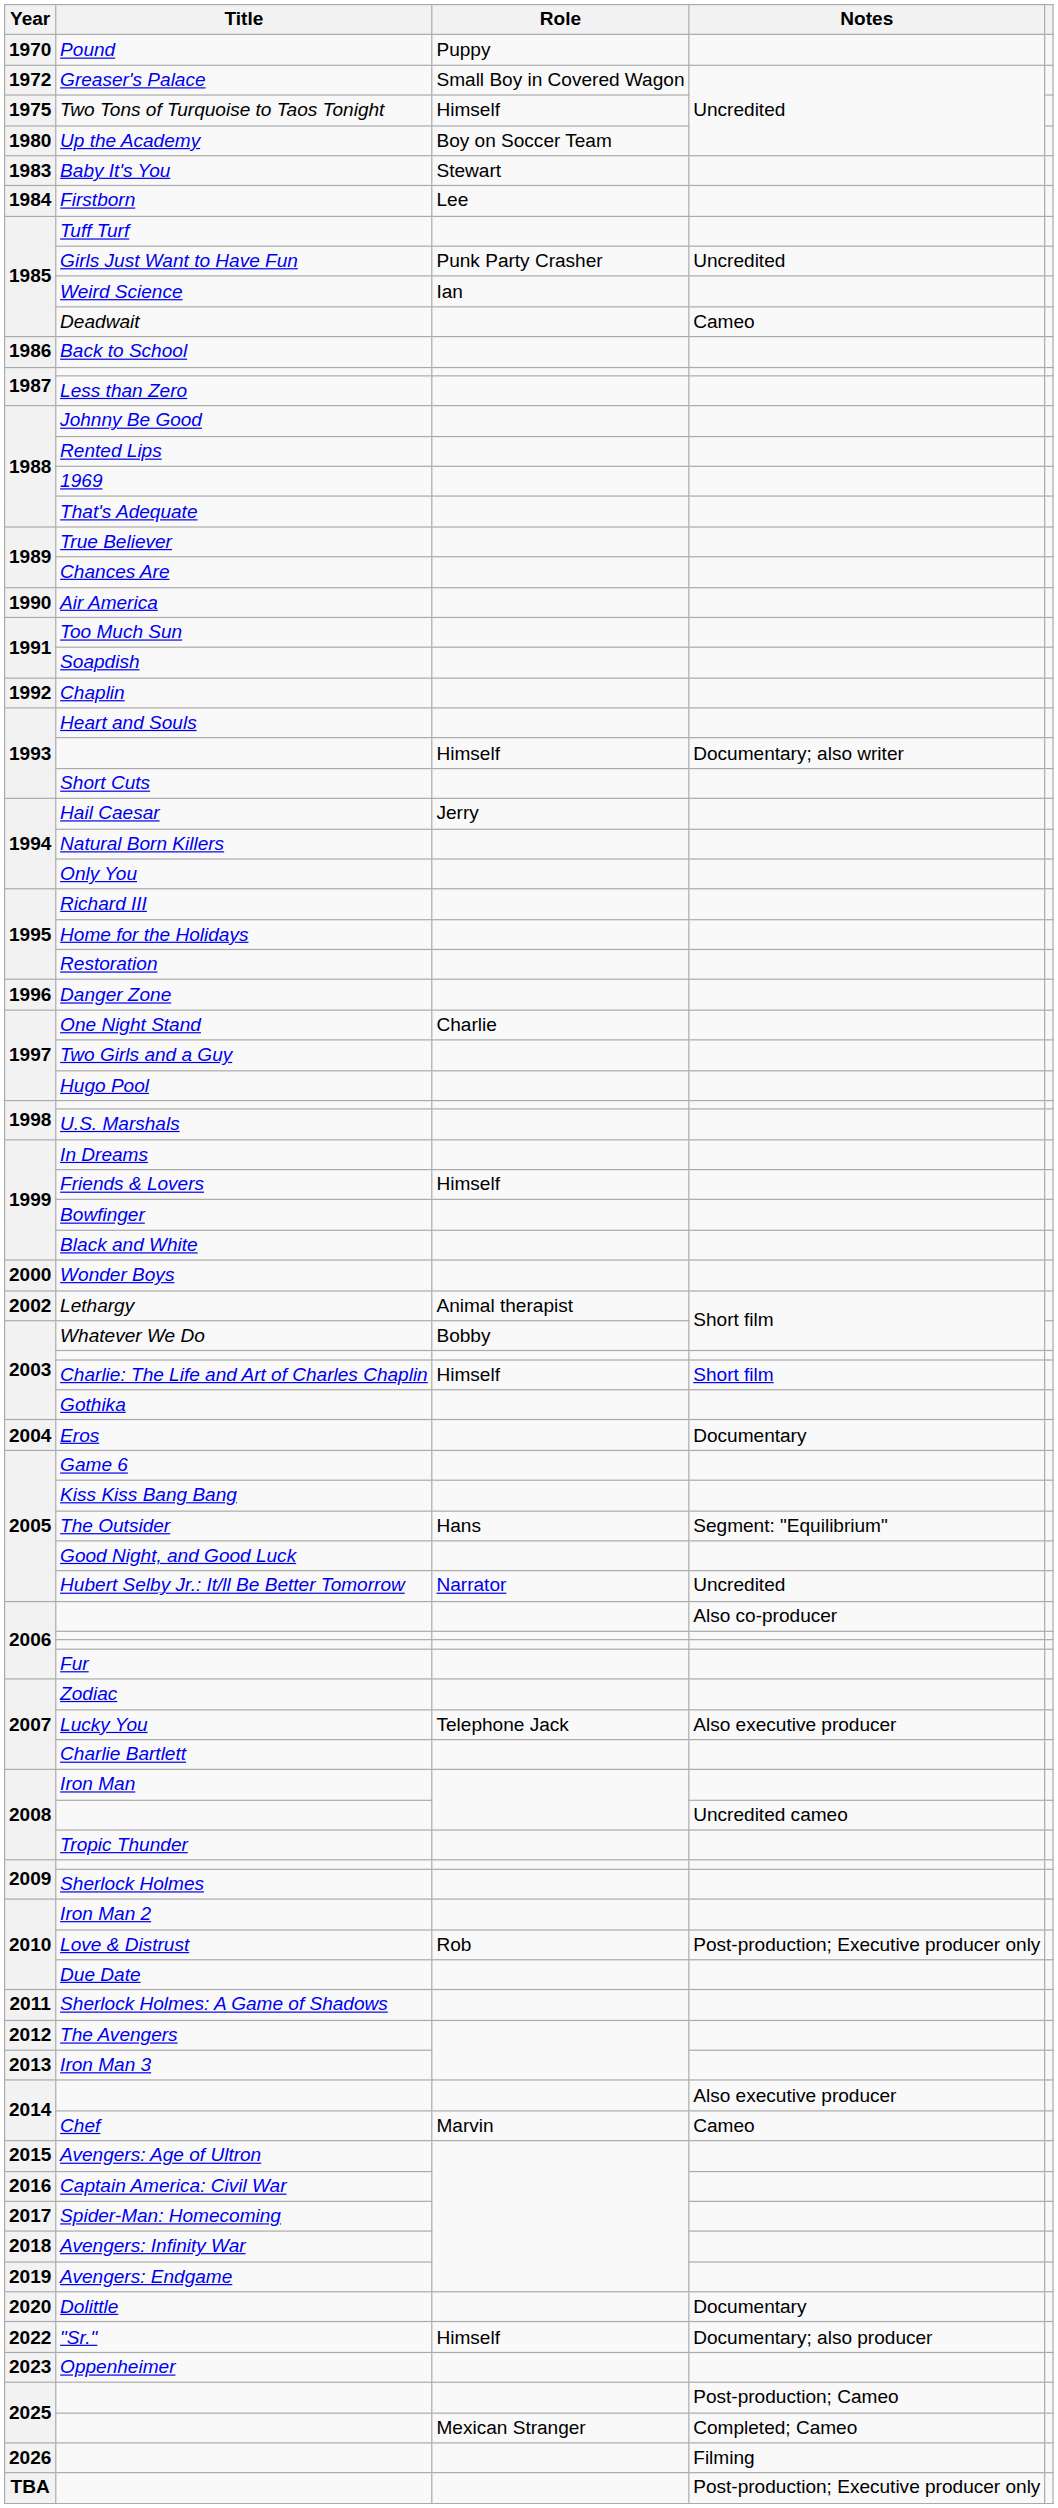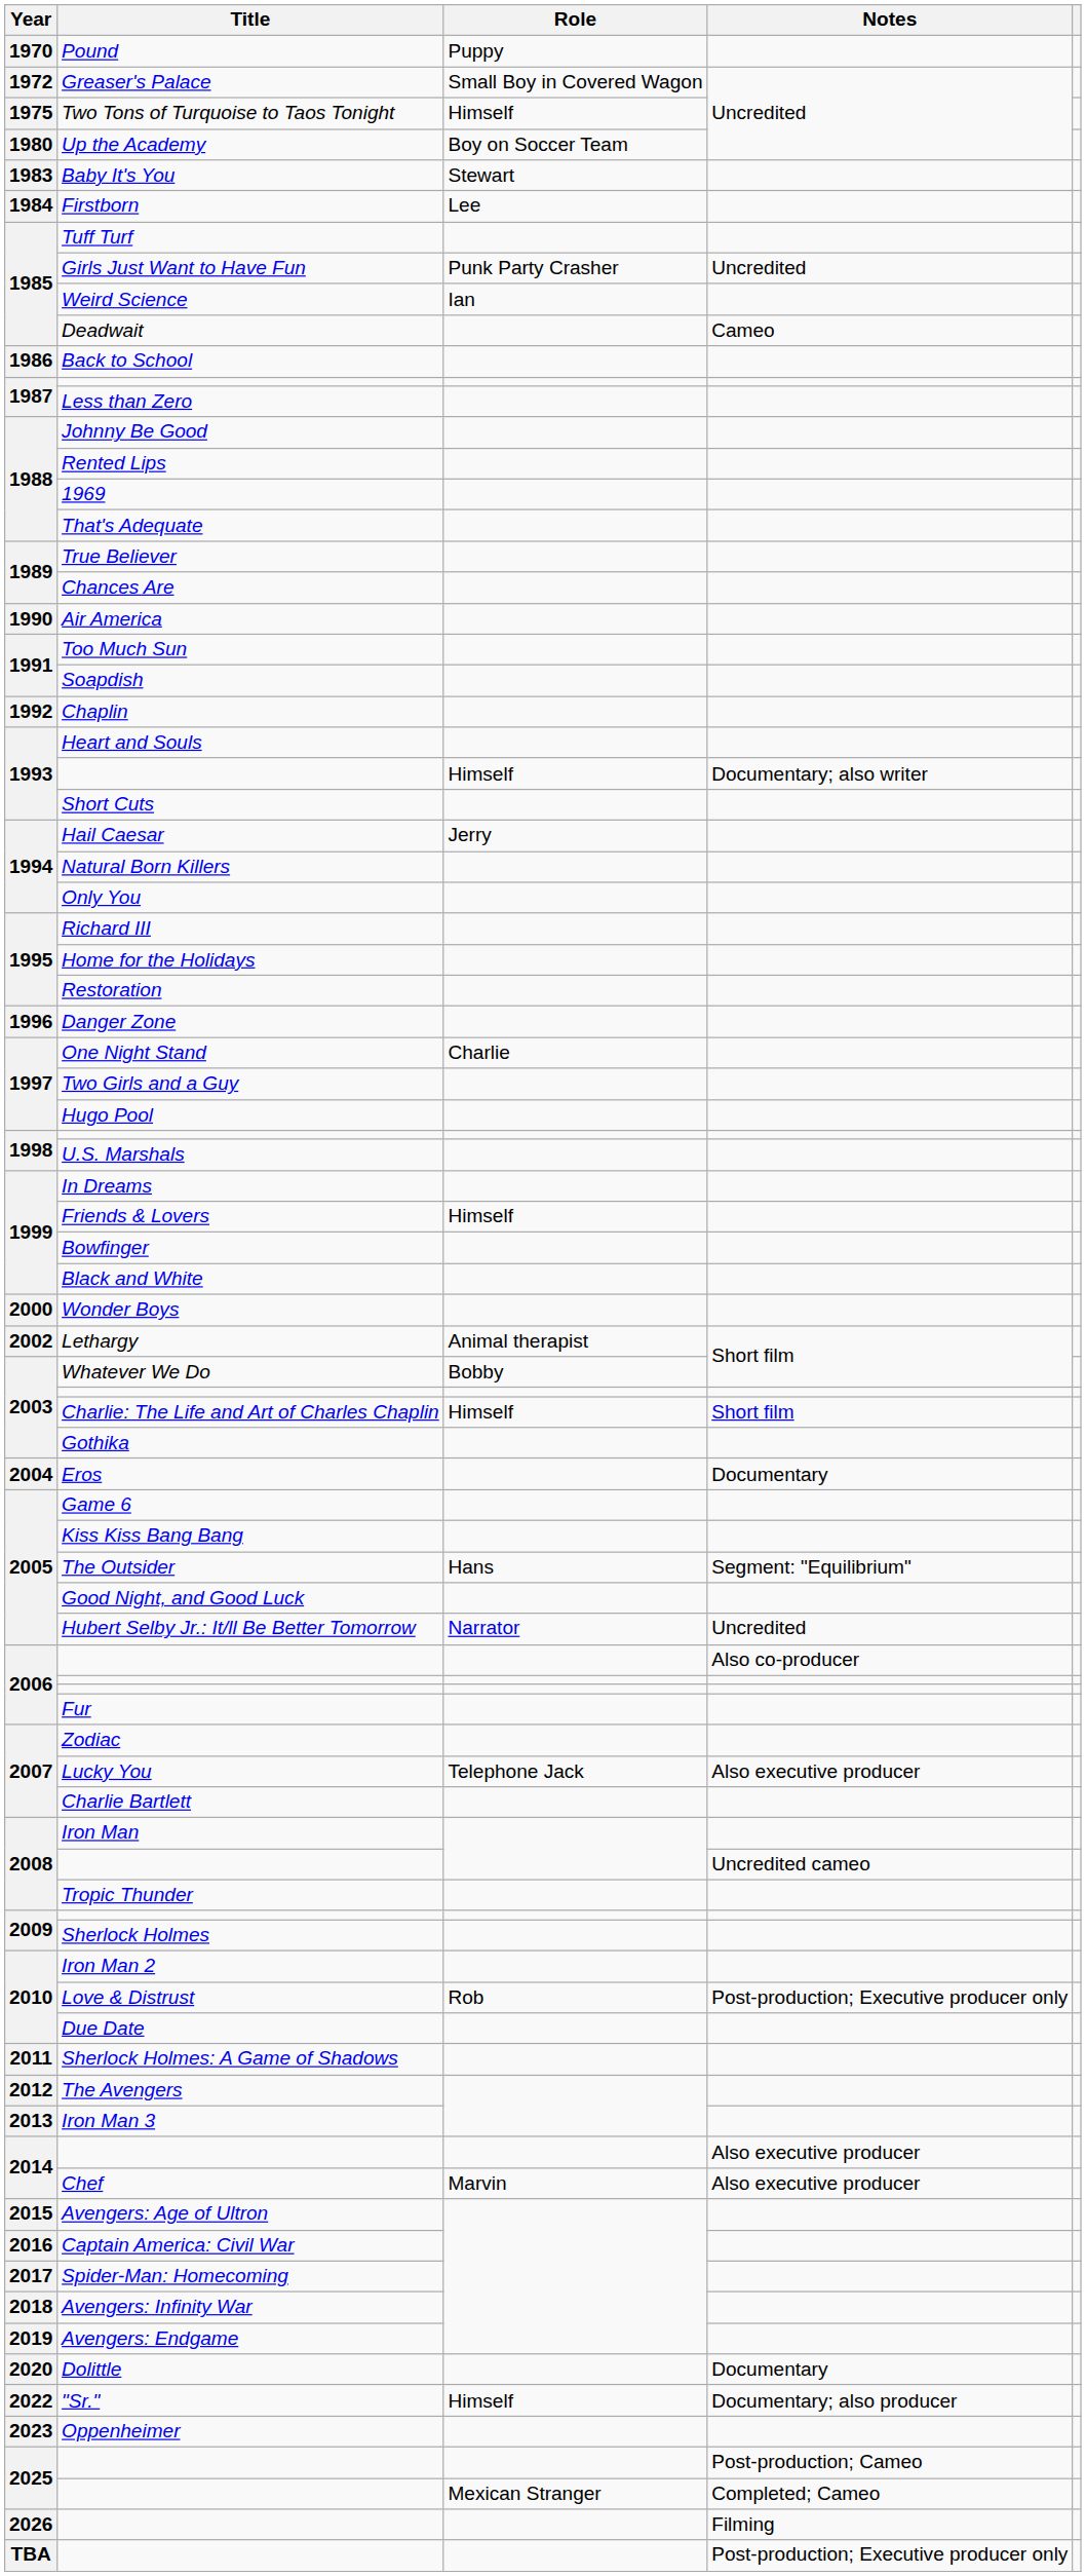Chef | Notes: Cameo -> Also executive producer
